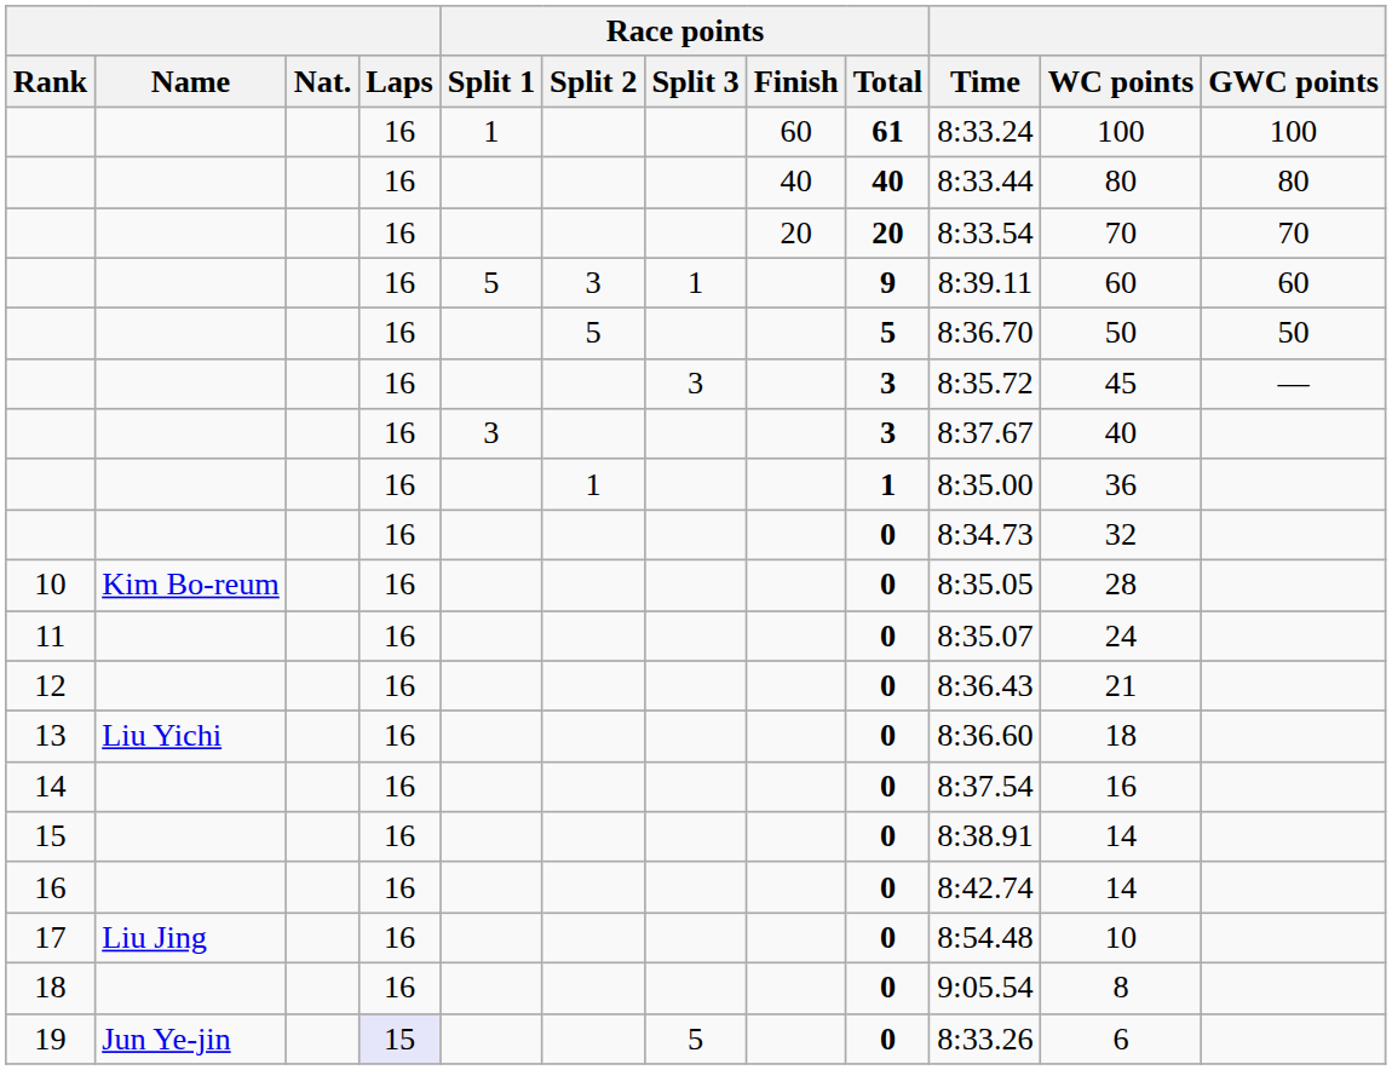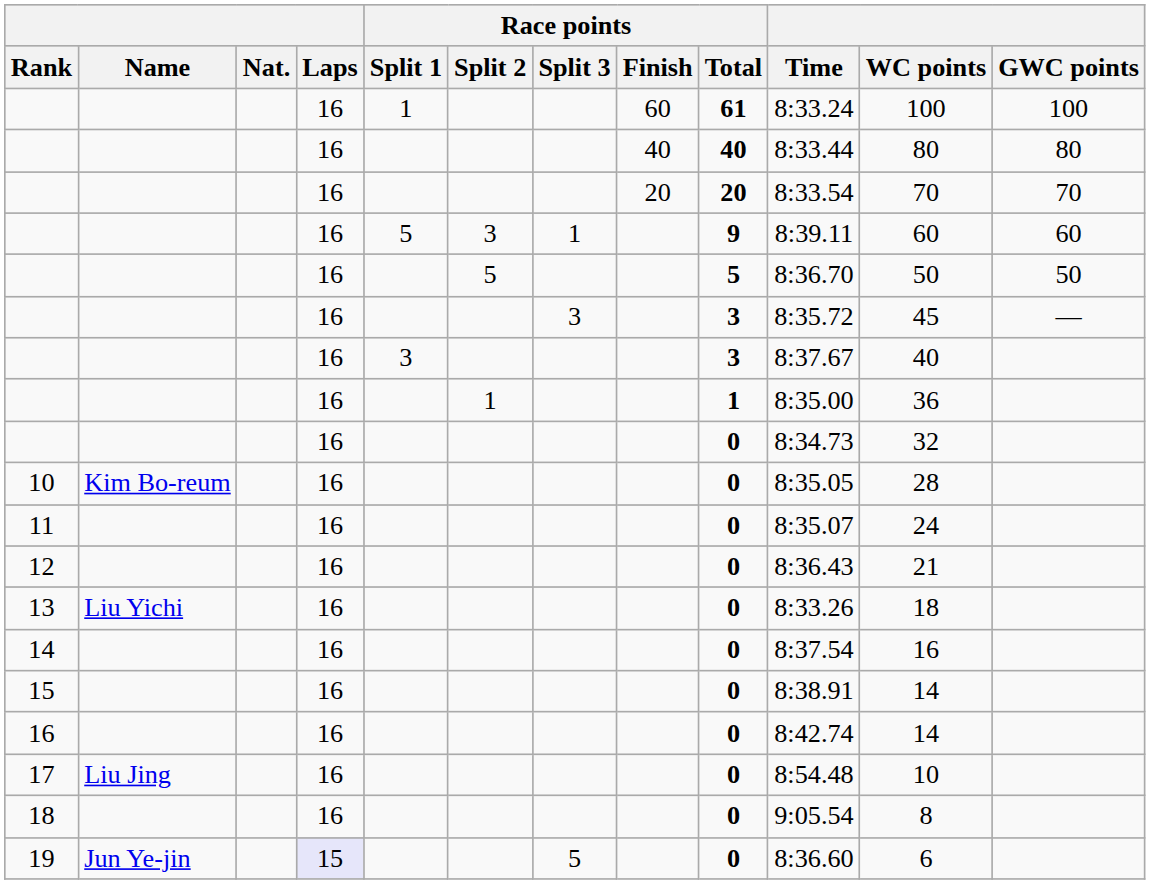13 | Time: 8:36.60 -> 8:33.26
19 | Time: 8:33.26 -> 8:36.60
